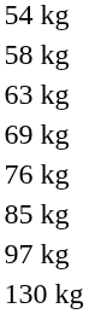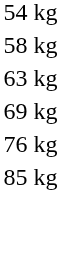- row: 97 kg
- row: 130 kg
